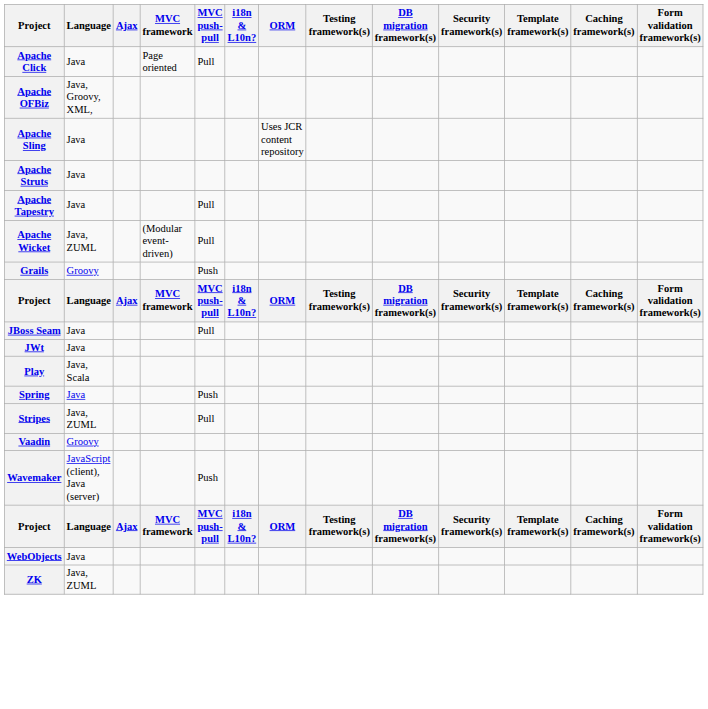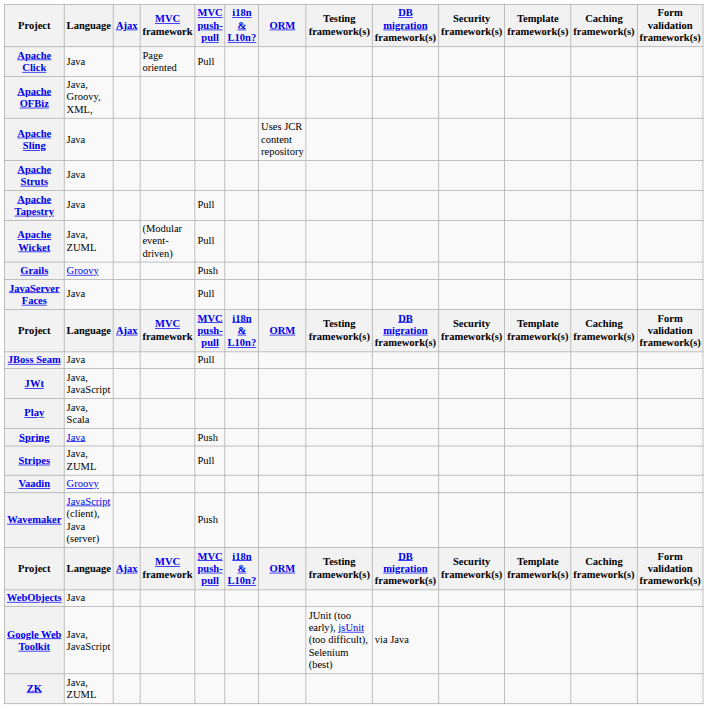+ row: JavaServer Faces | Java | Pull
JWt | Language: Java -> Java, JavaScript
+ row: Google Web Toolkit | Java, JavaScript | JUnit (too early), jsUnit (too difficult), Selenium (best) | via Java
